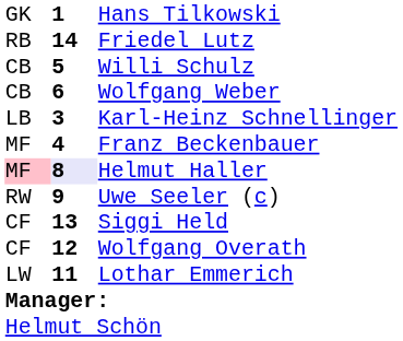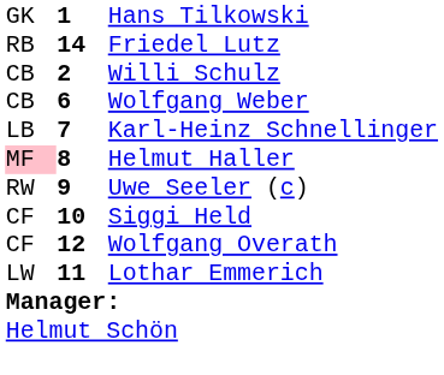Willi Schulz | column 2: 5 -> 2
Karl-Heinz Schnellinger | column 2: 3 -> 7
- row: MF | 4 | Franz Beckenbauer
Helmut Haller | column 2: lavender background -> no background
Siggi Held | column 2: 13 -> 10
